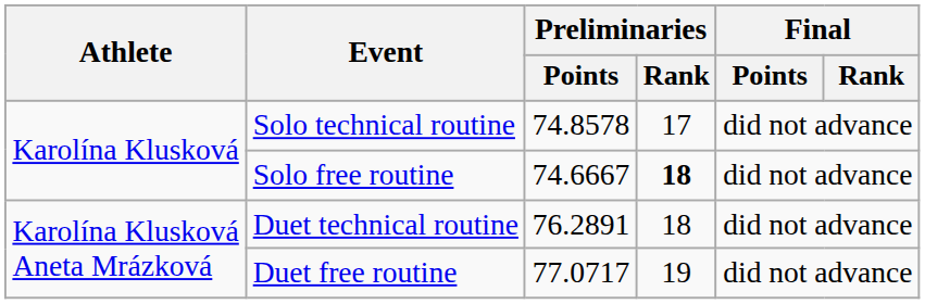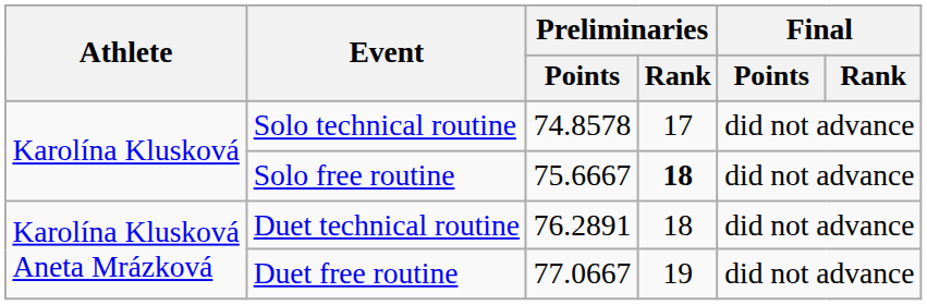Solo free routine | Preliminaries / Points: 74.6667 -> 75.6667
Duet free routine | Preliminaries / Points: 77.0717 -> 77.0667
